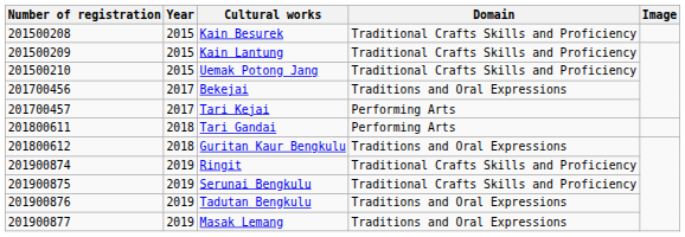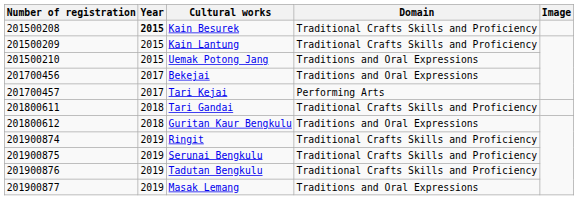Kain Besurek | Year: normal -> bold
Uemak Potong Jang | Domain: Traditional Crafts Skills and Proficiency -> Traditions and Oral Expressions
Tari Gandai | Domain: Performing Arts -> Traditional Crafts Skills and Proficiency
Tadutan Bengkulu | Domain: Traditions and Oral Expressions -> Traditional Crafts Skills and Proficiency
